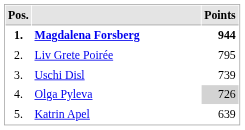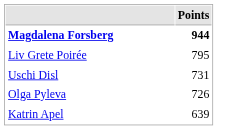- column: Pos. | 1. | 2. | 3. | 4. | 5.
Uschi Disl | Points: 739 -> 731
Olga Pyleva | Points: lightgrey background -> no background
